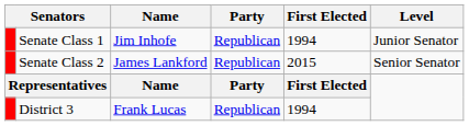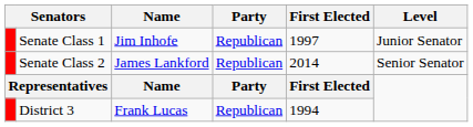Senate Class 1 | First Elected: 1994 -> 1997
Senate Class 2 | First Elected: 2015 -> 2014
